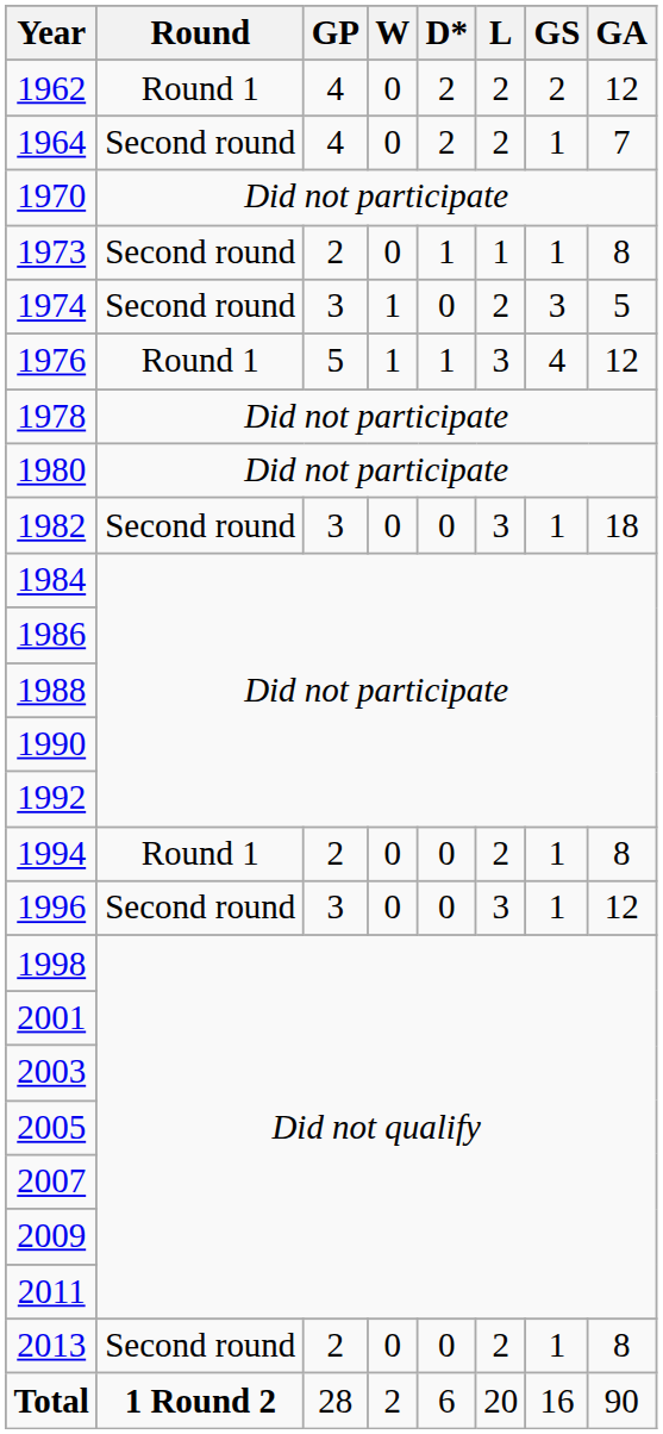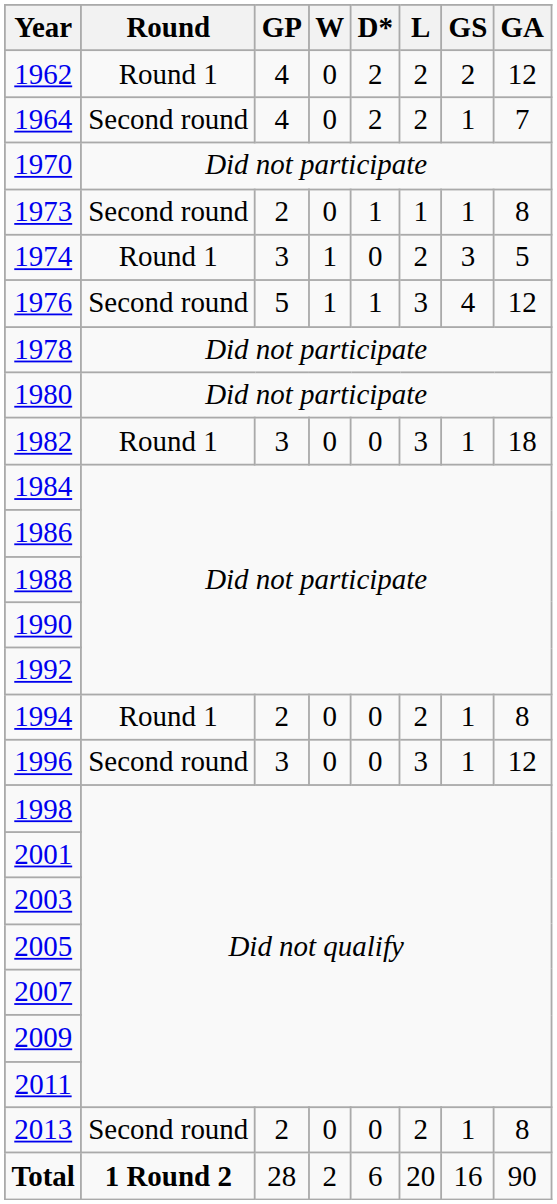1974 | Round: Second round -> Round 1
1976 | Round: Round 1 -> Second round
1982 | Round: Second round -> Round 1
